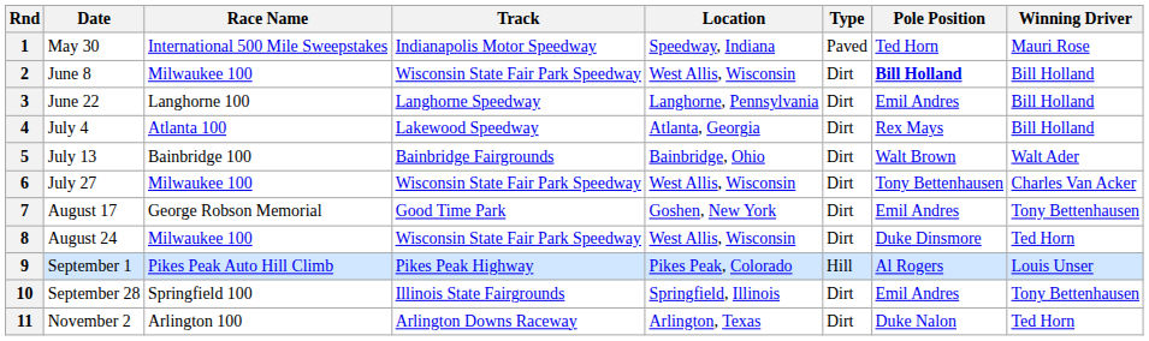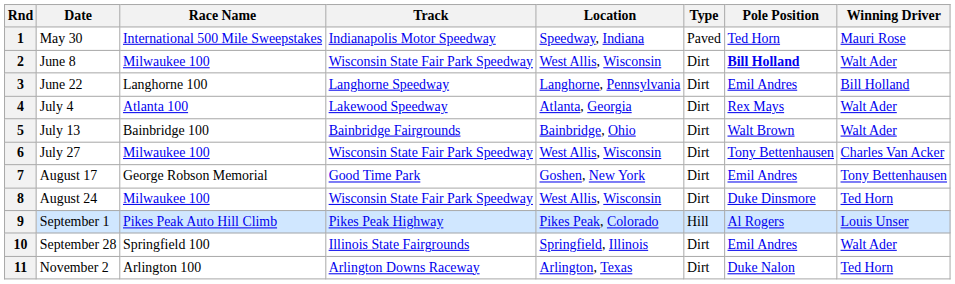2 | Winning Driver: Bill Holland -> Walt Ader
4 | Winning Driver: Bill Holland -> Walt Ader
10 | Winning Driver: Tony Bettenhausen -> Walt Ader
